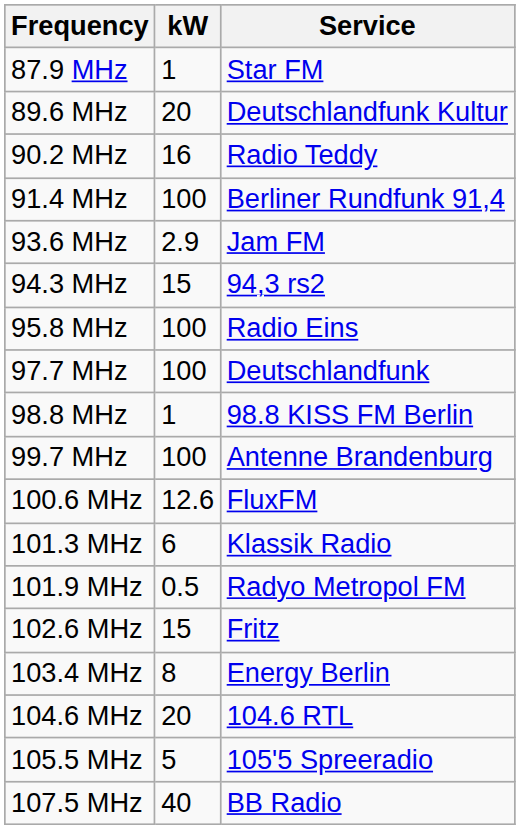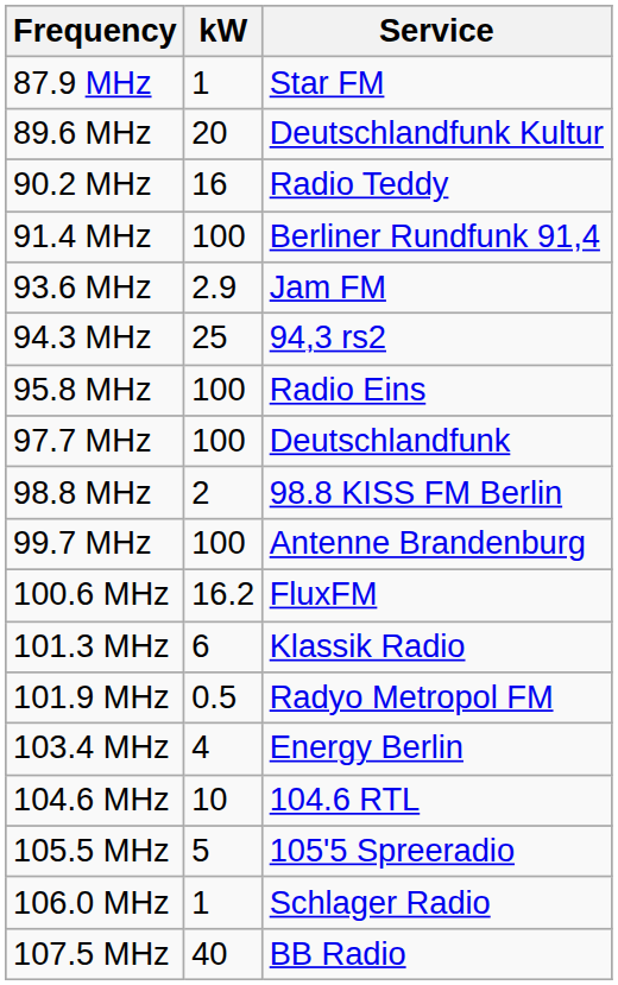94.3 MHz | kW: 15 -> 25
98.8 MHz | kW: 1 -> 2
100.6 MHz | kW: 12.6 -> 16.2
- row: 102.6 MHz | 15 | Fritz
103.4 MHz | kW: 8 -> 4
104.6 MHz | kW: 20 -> 10
+ row: 106.0 MHz | 1 | Schlager Radio
